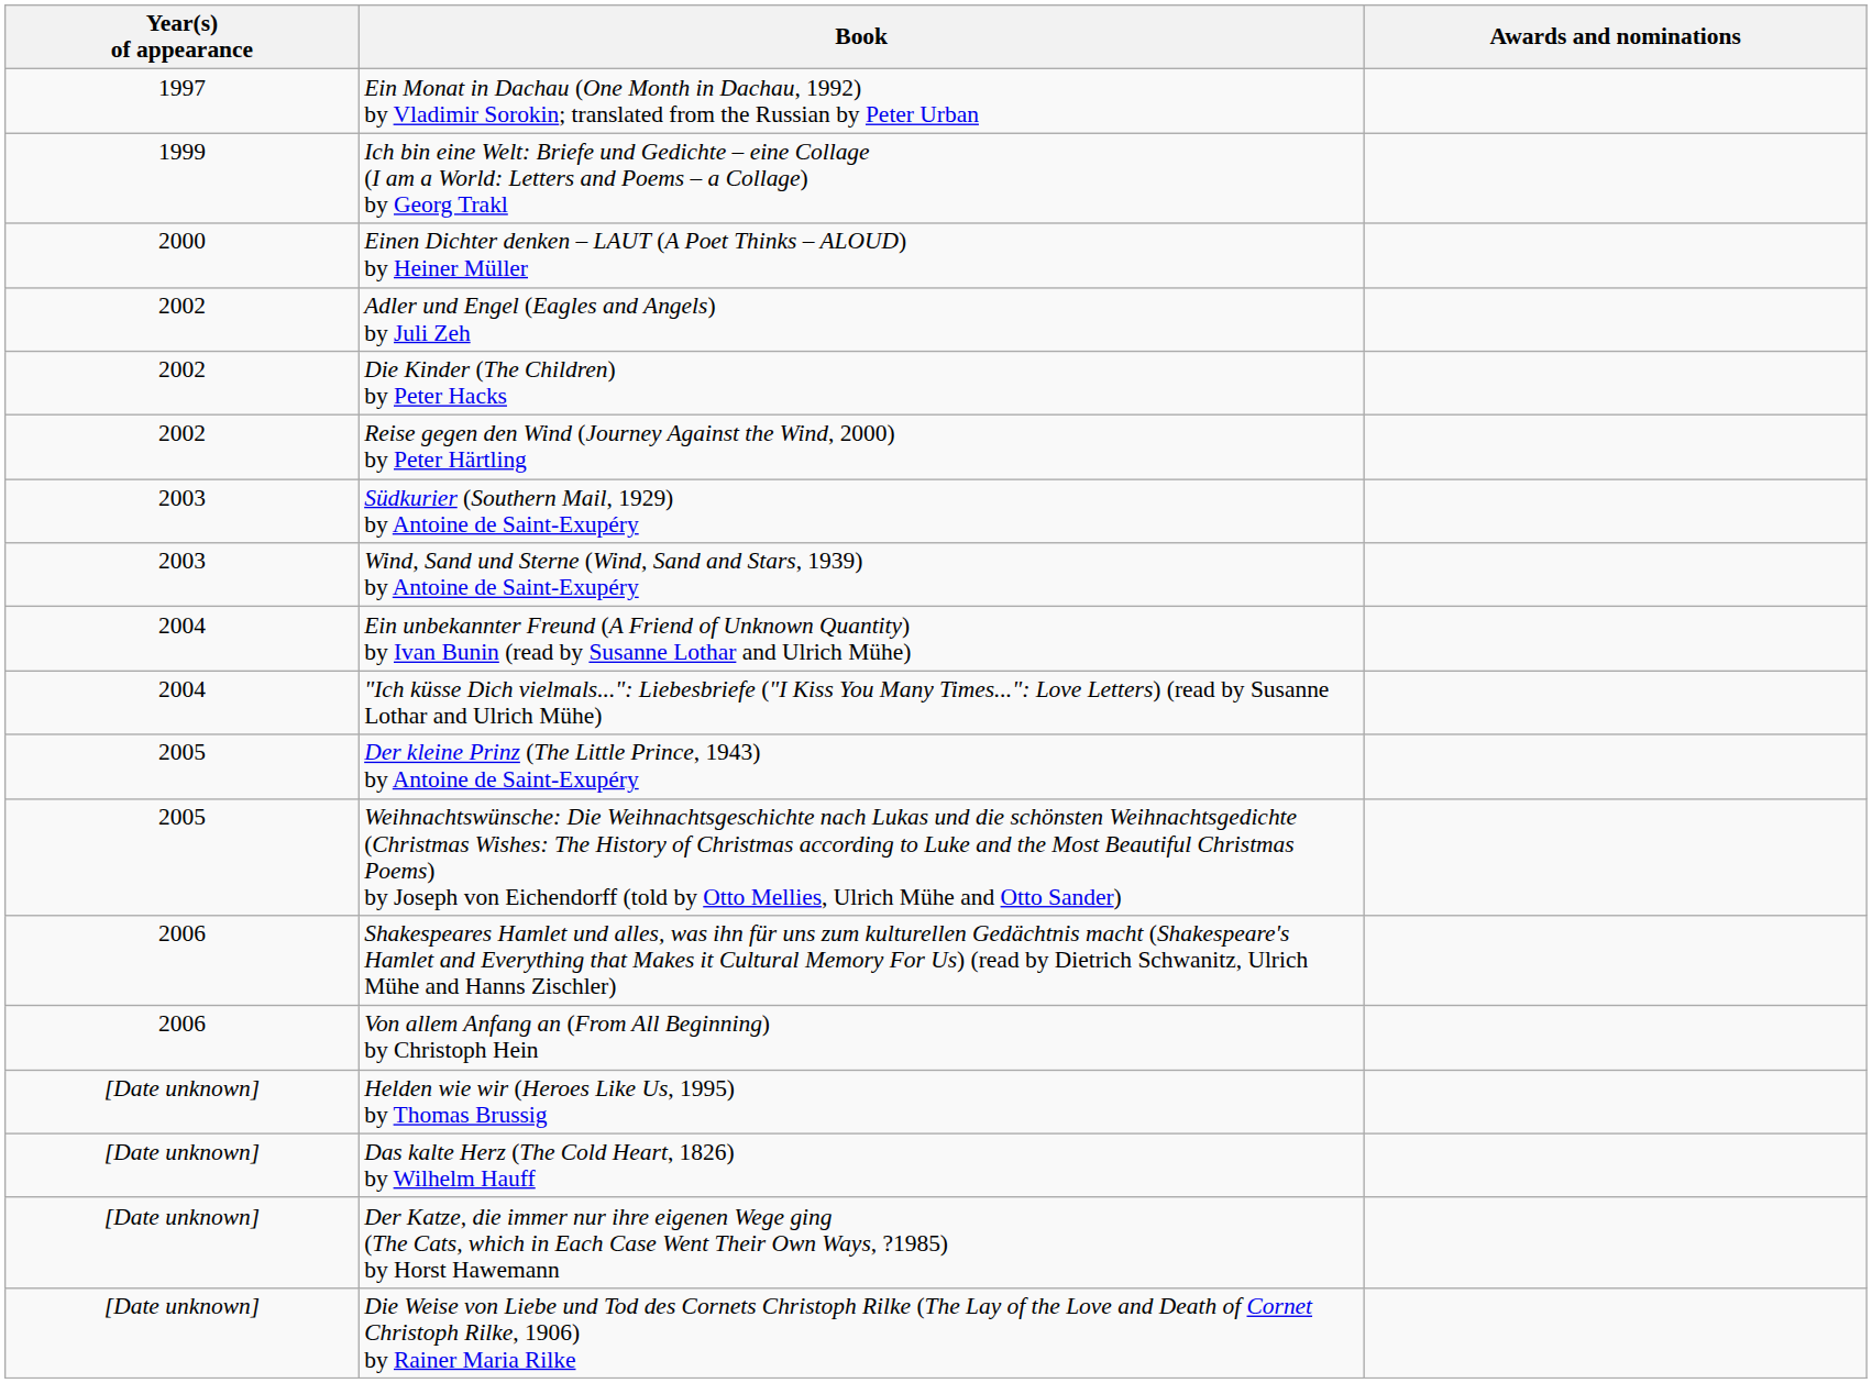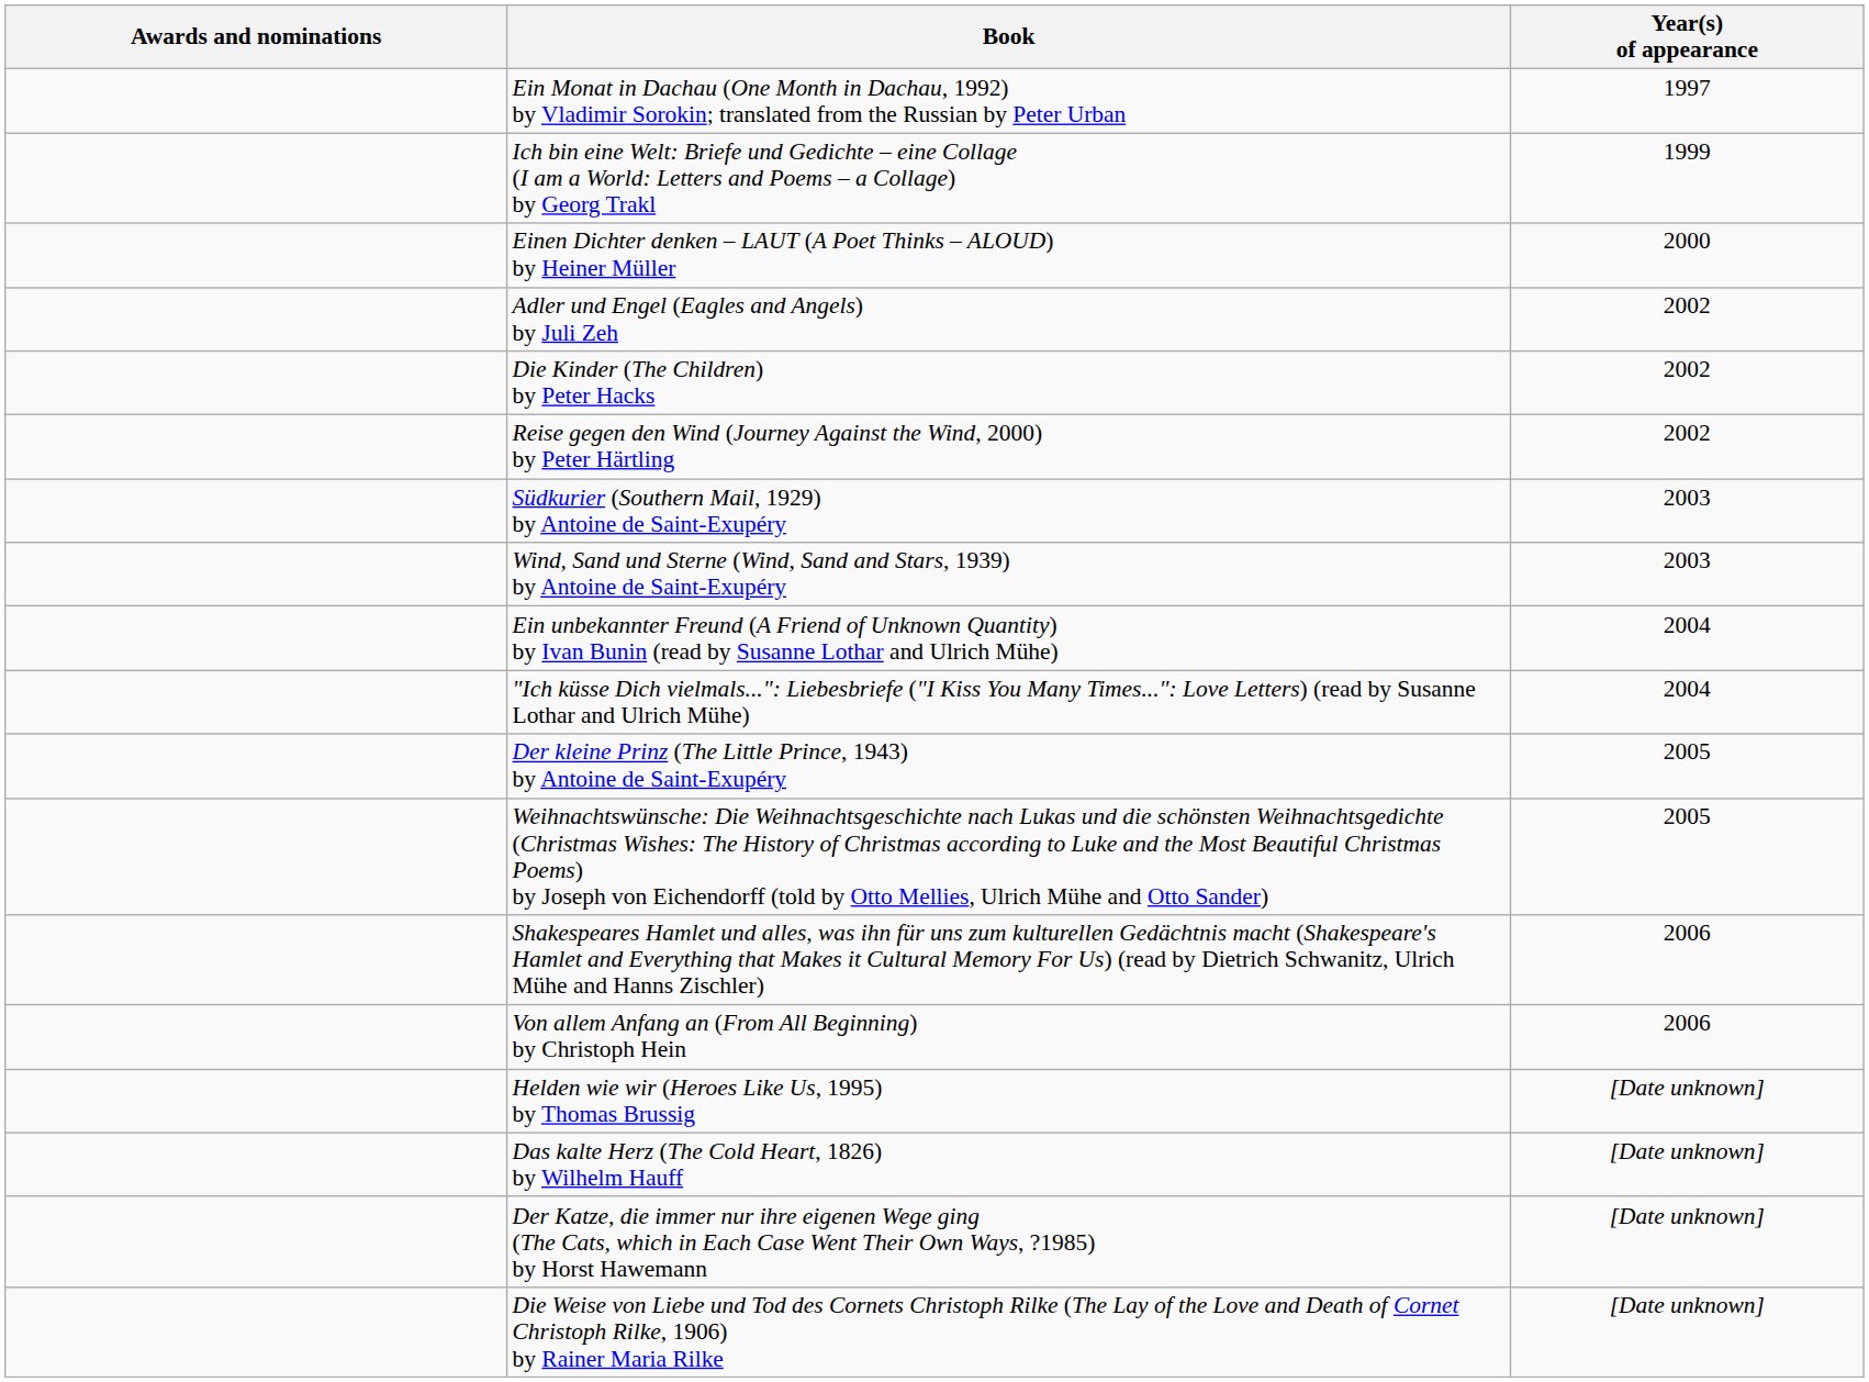columns swapped: Year(s) of appearance <-> Awards and nominations
